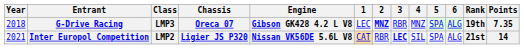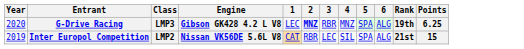- column: Chassis | Oreca 07 | Ligier JS P320
G-Drive Racing | Year: 2018 -> 2020
G-Drive Racing | Points: 7.35 -> 6.25
Inter Europol Competition | Year: 2021 -> 2019
Inter Europol Competition | 3: bold -> normal
Inter Europol Competition | Points: 14 -> 15
